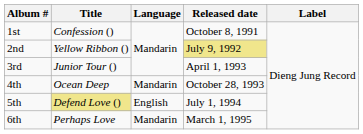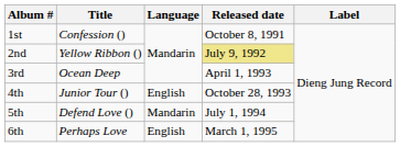3rd | Title: Junior Tour () -> Ocean Deep
4th | Title: Ocean Deep -> Junior Tour ()
4th | Language: Mandarin -> English
5th | Title: khaki background -> no background
5th | Language: English -> Mandarin
6th | Language: Mandarin -> English
